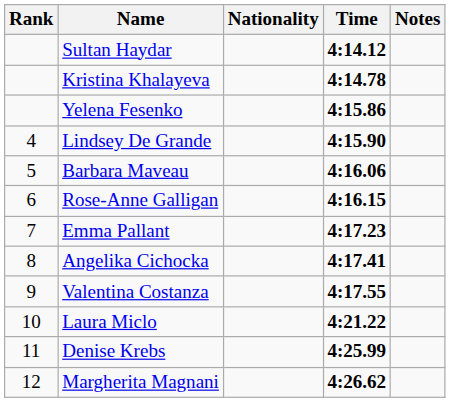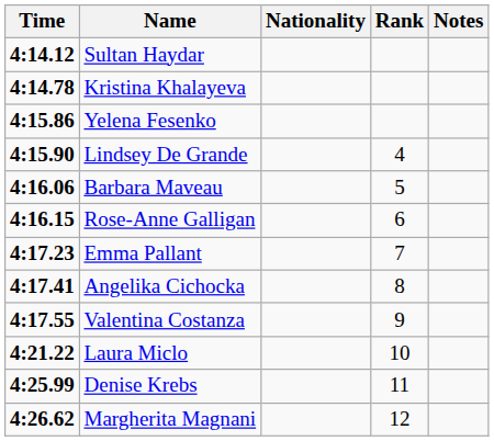columns swapped: Rank <-> Time
